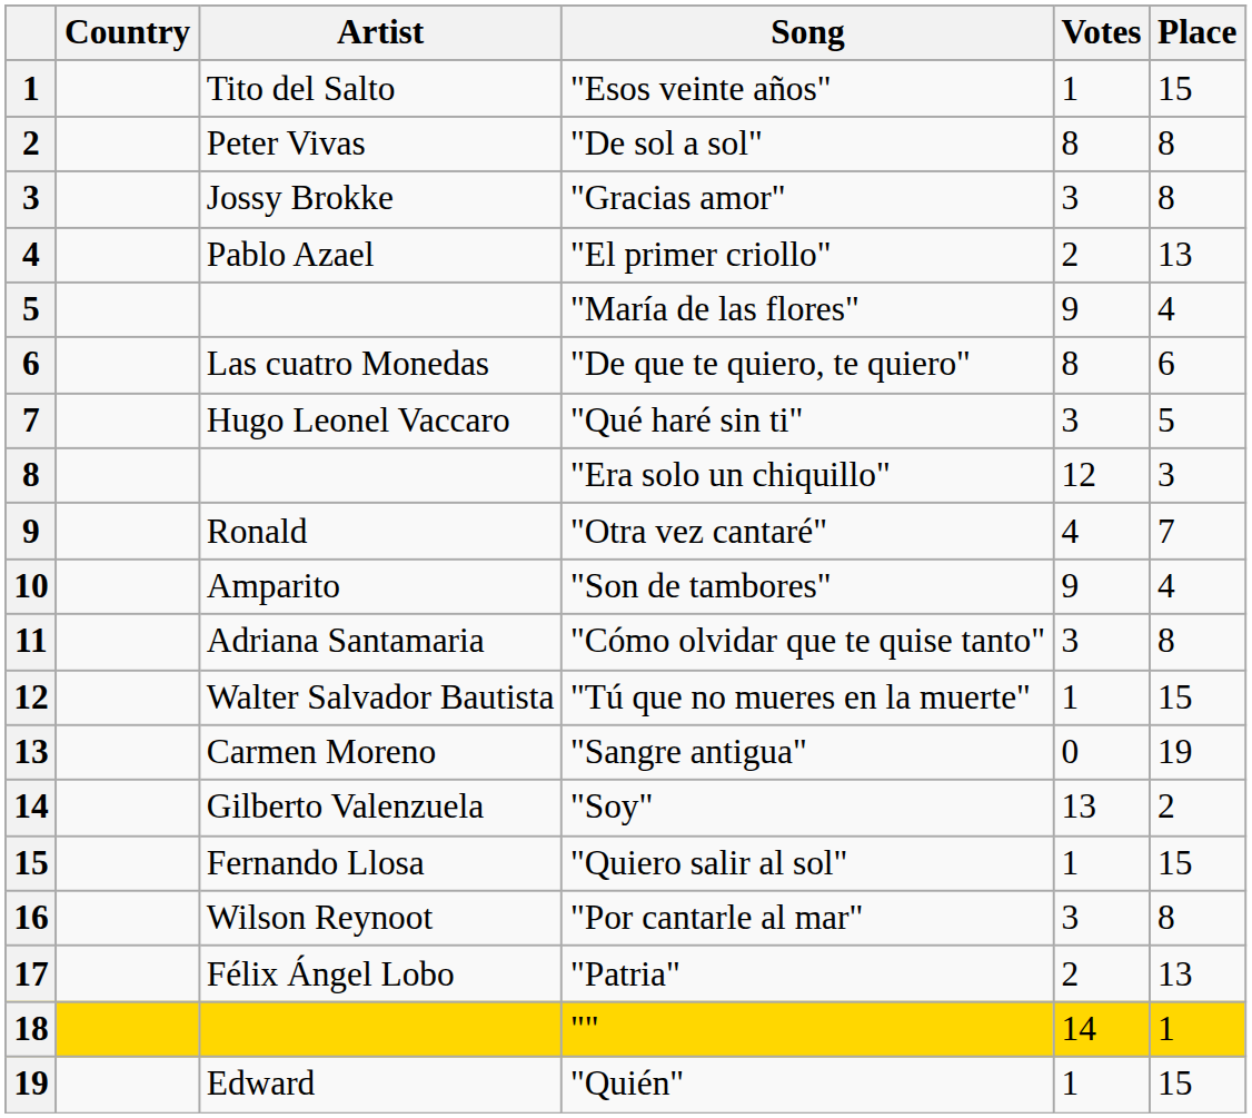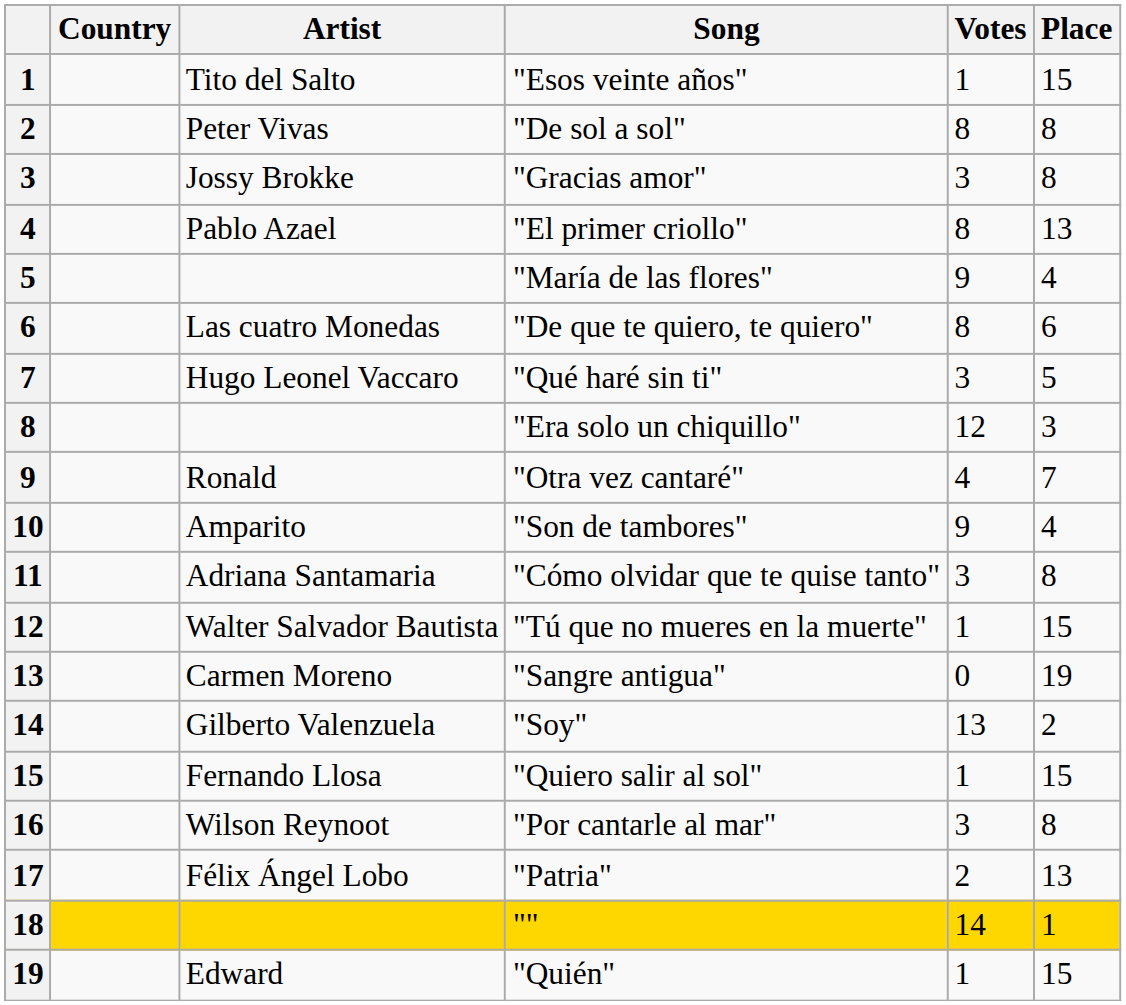"El primer criollo" | Votes: 2 -> 8
